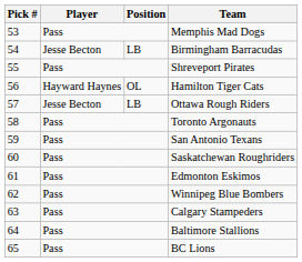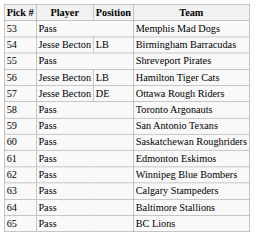Hamilton Tiger Cats | Player: Hayward Haynes -> Jesse Becton
Hamilton Tiger Cats | Position: OL -> LB
Ottawa Rough Riders | Position: LB -> DE
